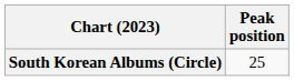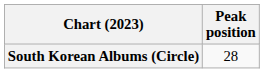South Korean Albums (Circle) | Peak position: 25 -> 28
